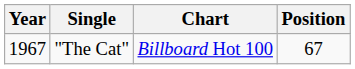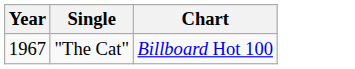- column: Position | 67
